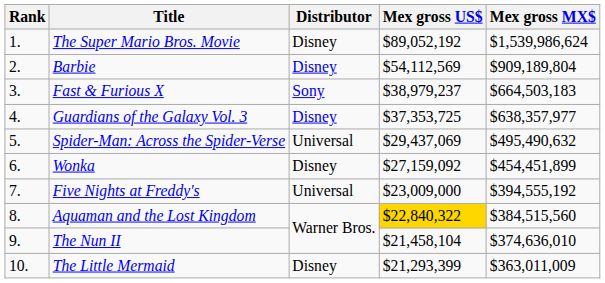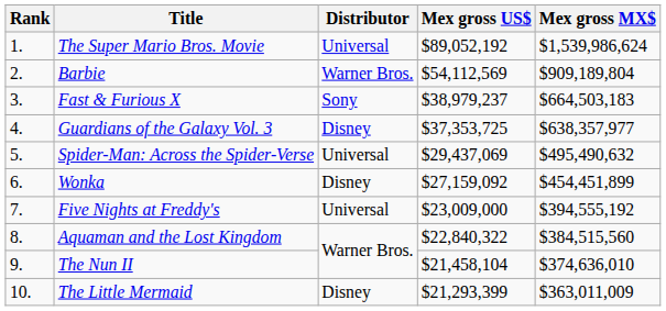The Super Mario Bros. Movie | Distributor: Disney -> Universal
Barbie | Distributor: Disney -> Warner Bros.
Aquaman and the Lost Kingdom | Mex gross US$: gold background -> no background
